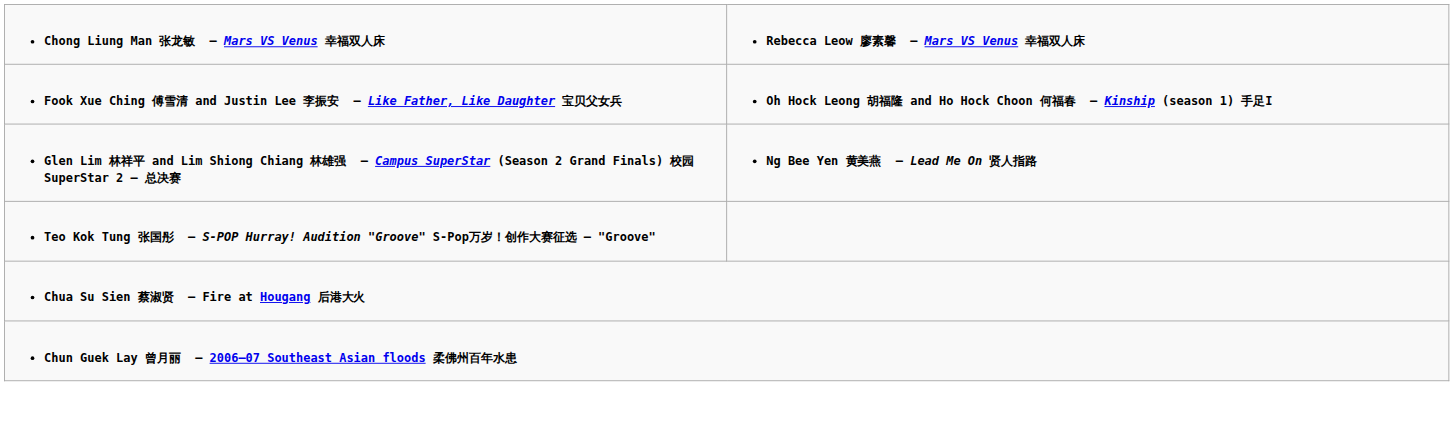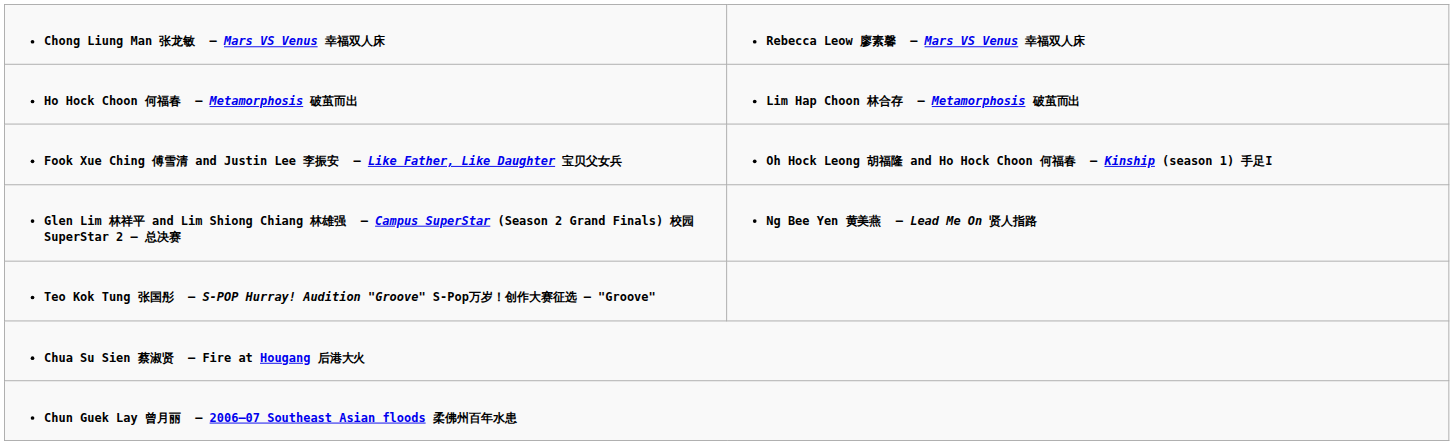+ row: Ho Hock Choon 何福春 – Metamorphosis 破茧而出 | Lim Hap Choon 林合存 – Metamorphosis 破茧而出
